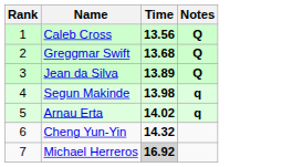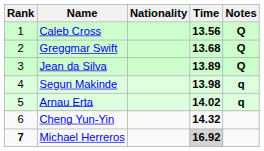+ column: Nationality
Michael Herreros | Rank: normal -> bold
